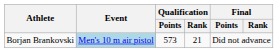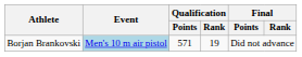Borjan Brankovski | Qualification / Points: 573 -> 571
Borjan Brankovski | Qualification / Rank: 21 -> 19
